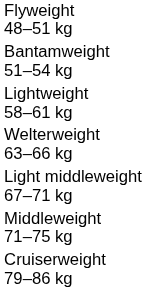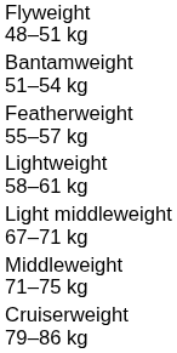+ row: Featherweight 55–57 kg
- row: Welterweight 63–66 kg
